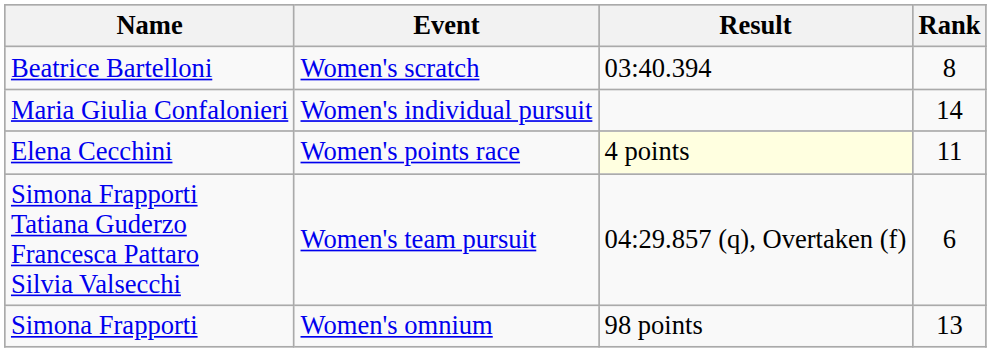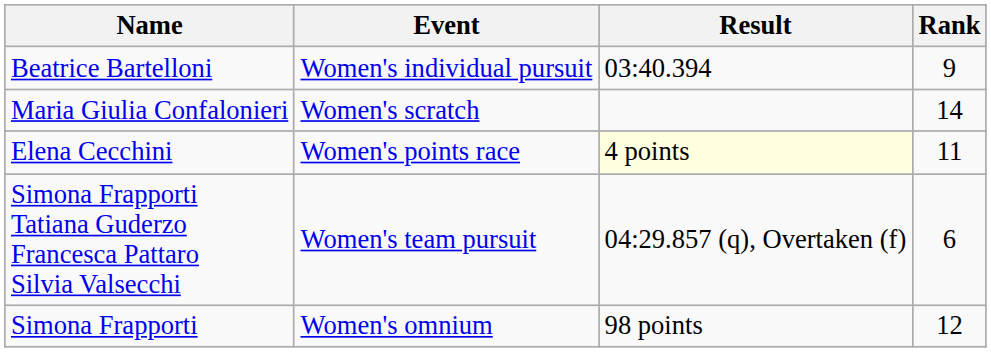Beatrice Bartelloni | Event: Women's scratch -> Women's individual pursuit
Beatrice Bartelloni | Rank: 8 -> 9
Maria Giulia Confalonieri | Event: Women's individual pursuit -> Women's scratch
Simona Frapporti | Rank: 13 -> 12
